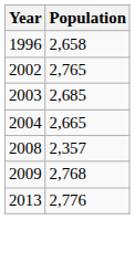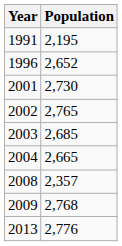+ row: 1991 | 2,195
1996 | Population: 2,658 -> 2,652
+ row: 2001 | 2,730
